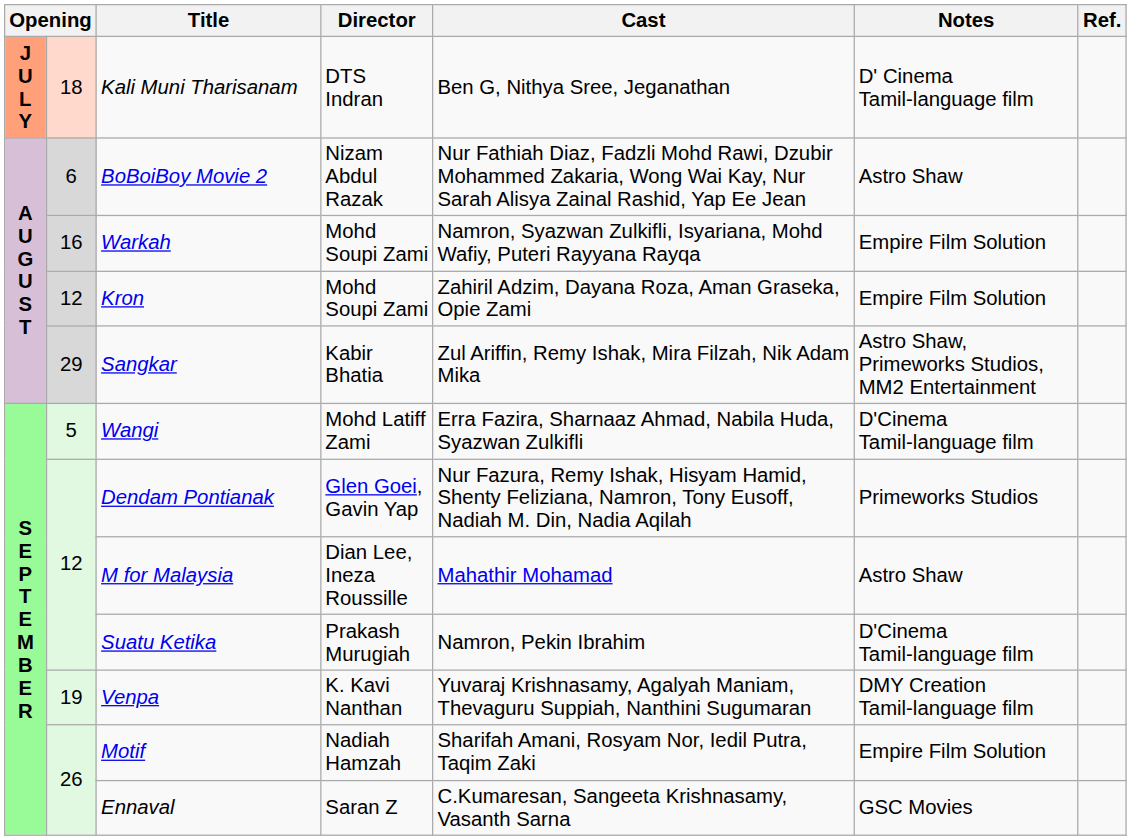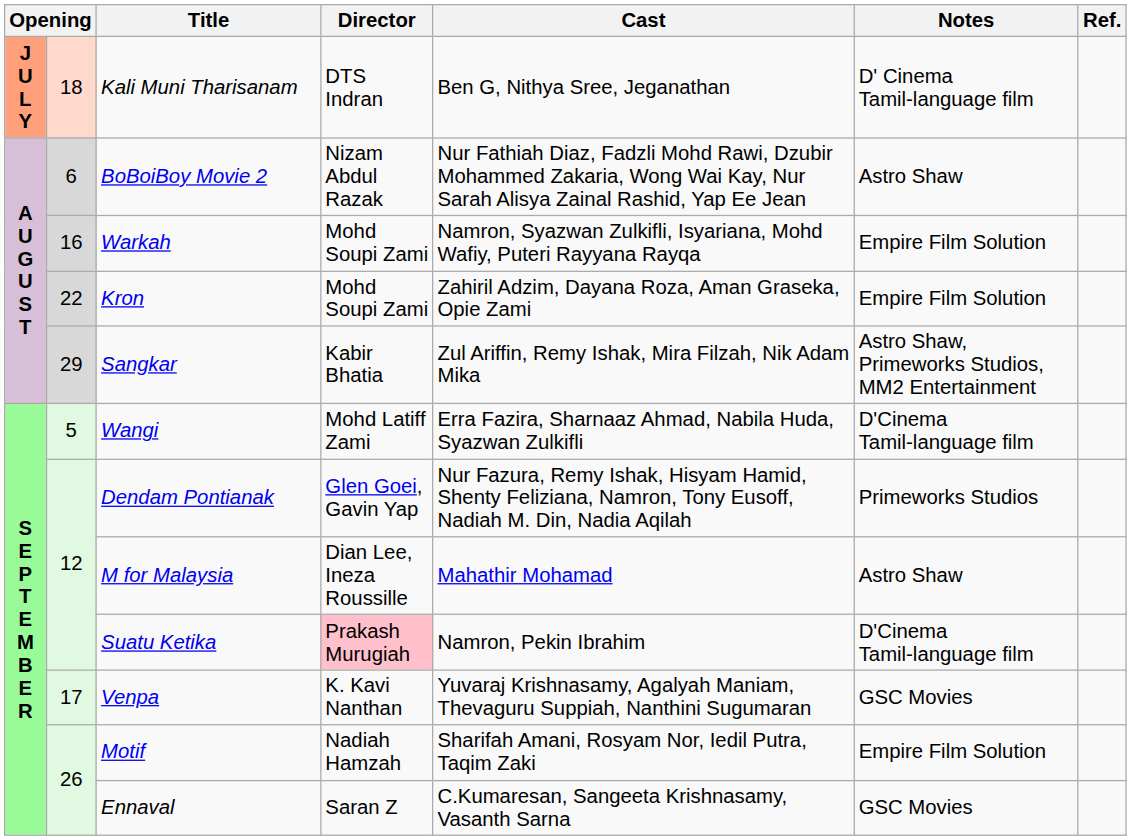Kron | column 2: 12 -> 22
Suatu Ketika | Director: no background -> pink background
Venpa | column 2: 19 -> 17
Venpa | Notes: DMY Creation Tamil-language film -> GSC Movies
